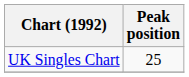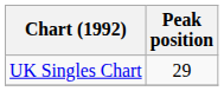UK Singles Chart | Peak position: 25 -> 29
